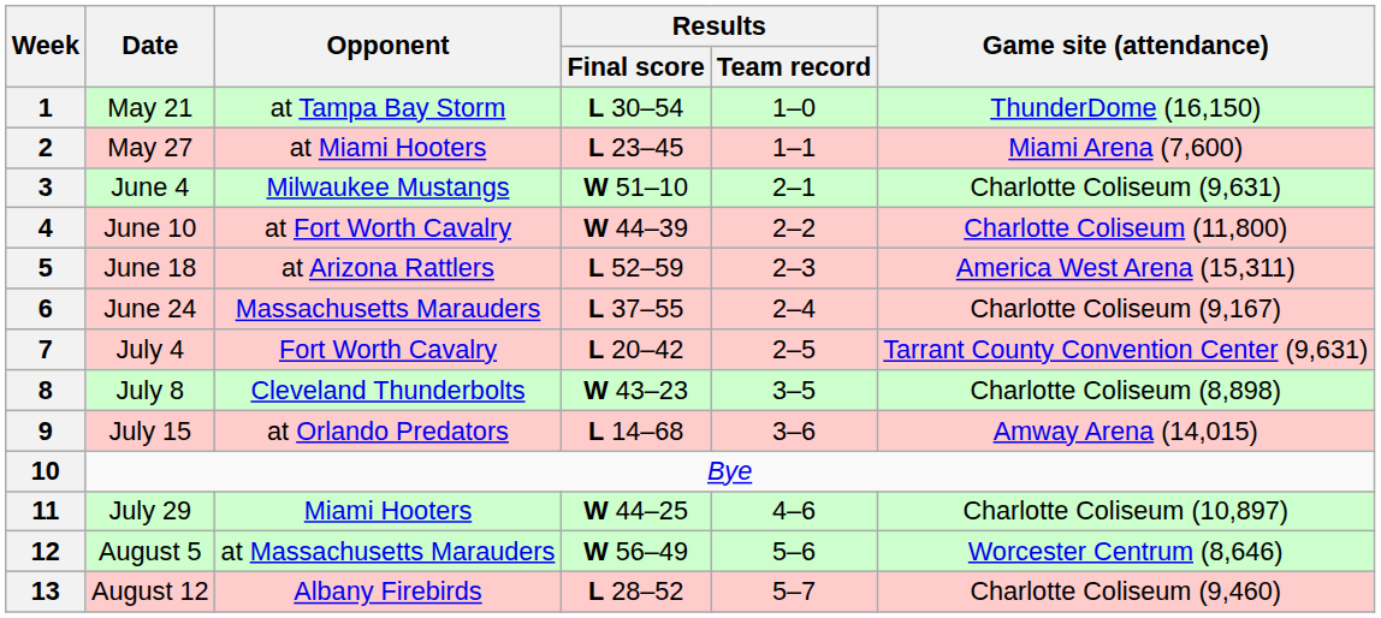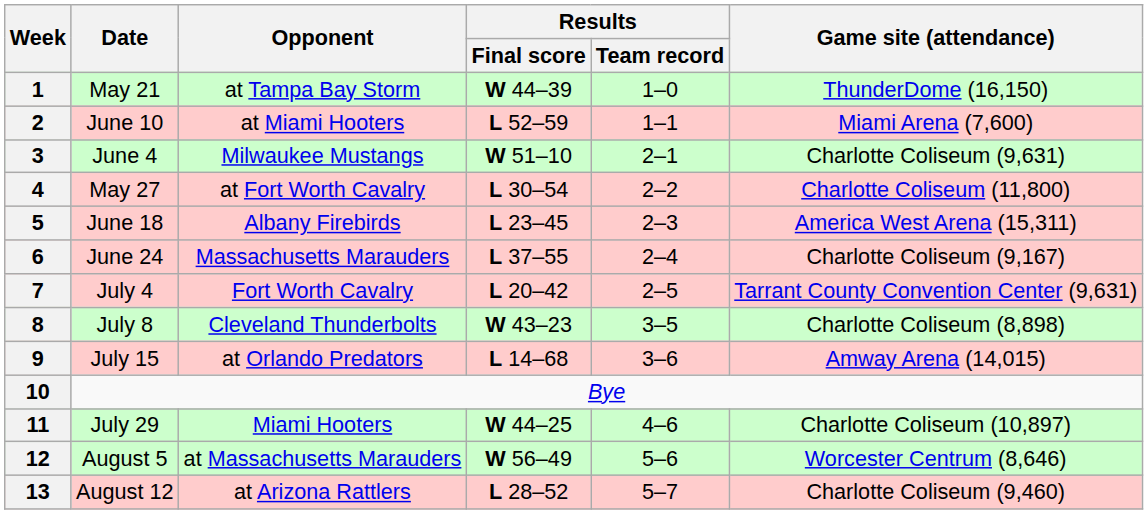1 | Results / Final score: L 30–54 -> W 44–39
2 | Date: May 27 -> June 10
2 | Results / Final score: L 23–45 -> L 52–59
4 | Date: June 10 -> May 27
4 | Results / Final score: W 44–39 -> L 30–54
5 | Opponent: at Arizona Rattlers -> Albany Firebirds
5 | Results / Final score: L 52–59 -> L 23–45
13 | Opponent: Albany Firebirds -> at Arizona Rattlers
